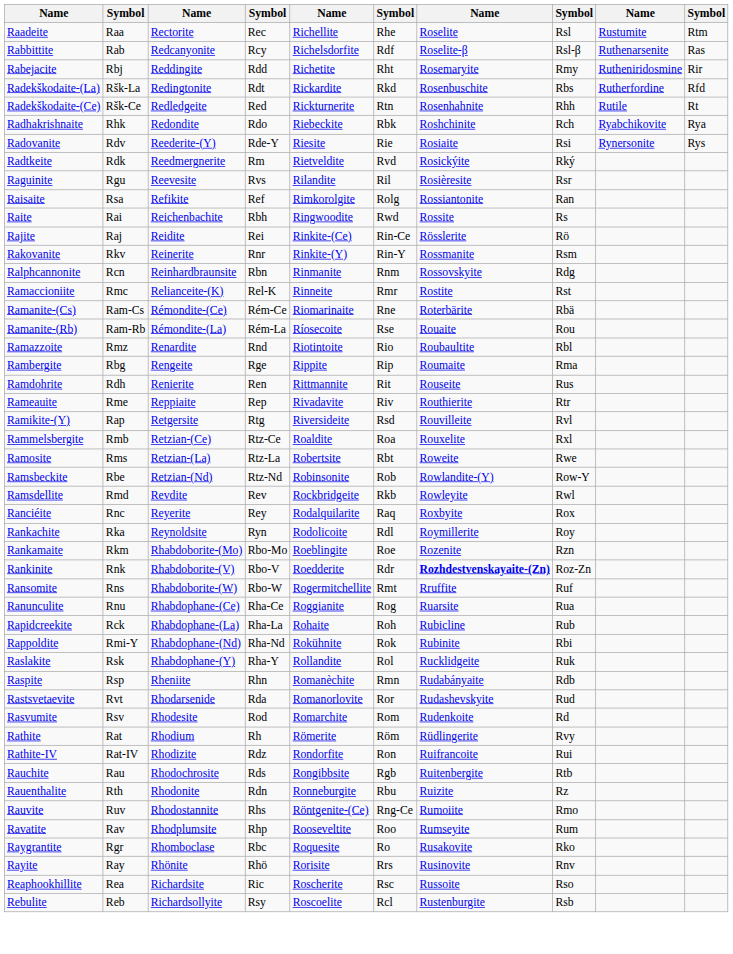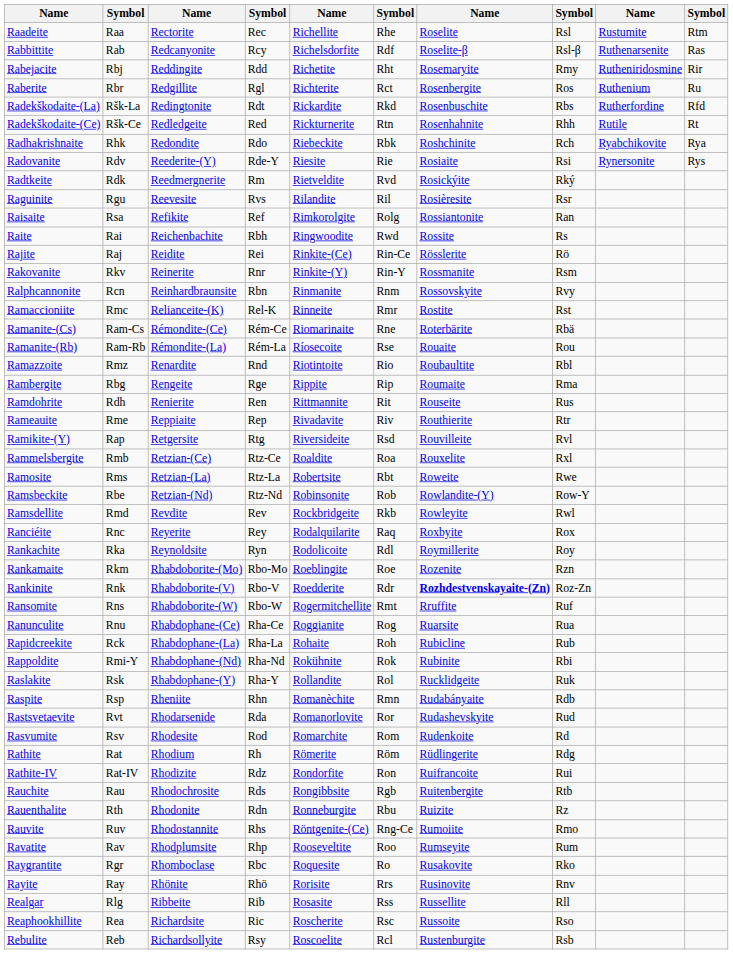+ row: Raberite | Rbr | Redgillite | Rgl | Richterite | Rct | Rosenbergite | Ros | Ruthenium | Ru
Ralphcannonite | column 8: Rdg -> Rvy
Rathite | column 8: Rvy -> Rdg
+ row: Realgar | Rlg | Ribbeite | Rib | Rosasite | Rss | Russellite | Rll
